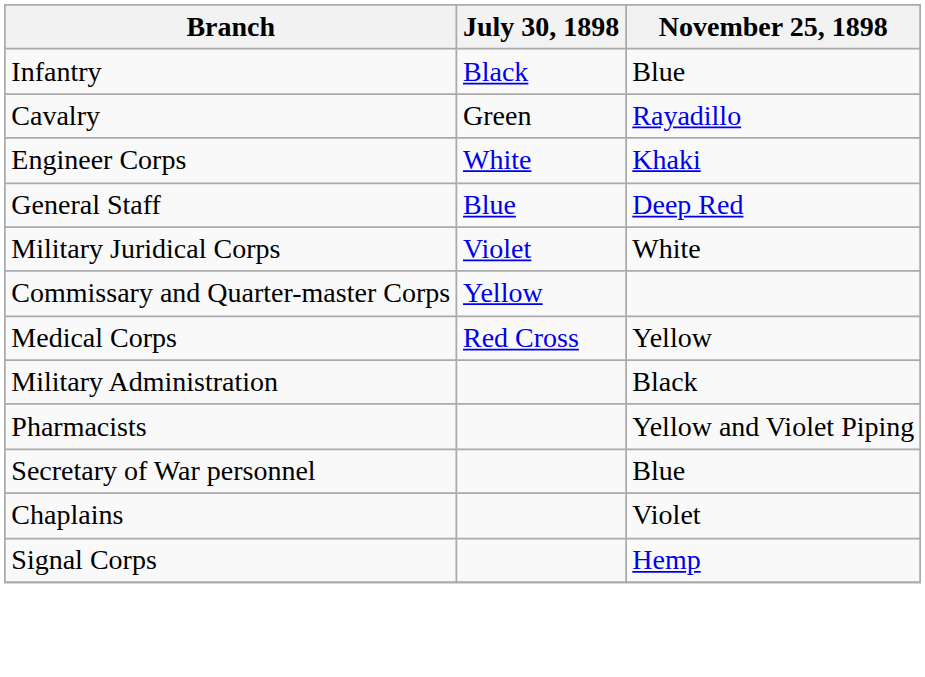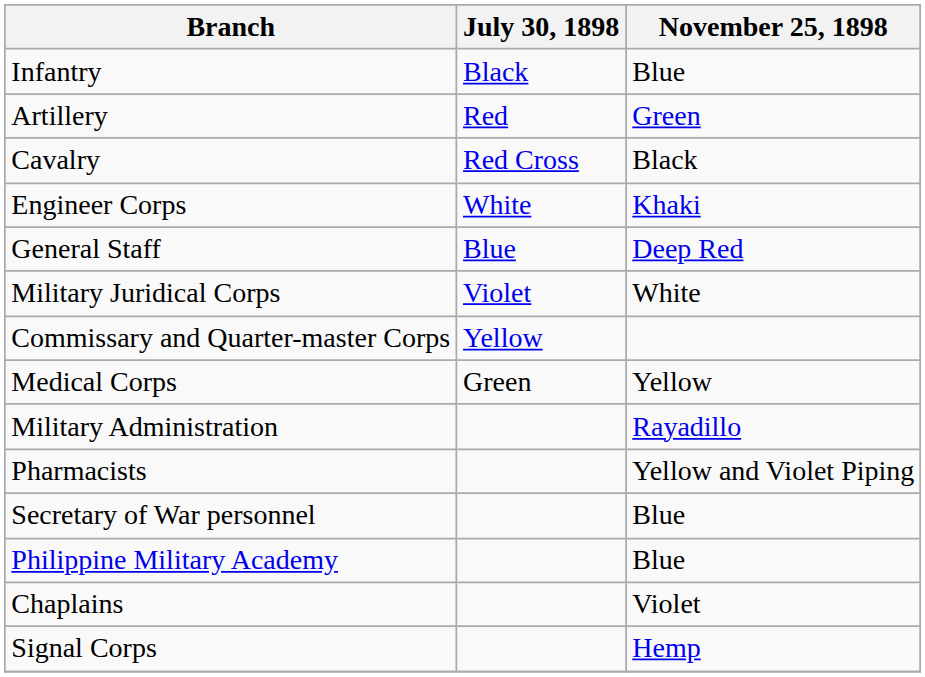+ row: Artillery | Red | Green
Cavalry | July 30, 1898: Green -> Red Cross
Cavalry | November 25, 1898: Rayadillo -> Black
Medical Corps | July 30, 1898: Red Cross -> Green
Military Administration | November 25, 1898: Black -> Rayadillo
+ row: Philippine Military Academy | Blue
